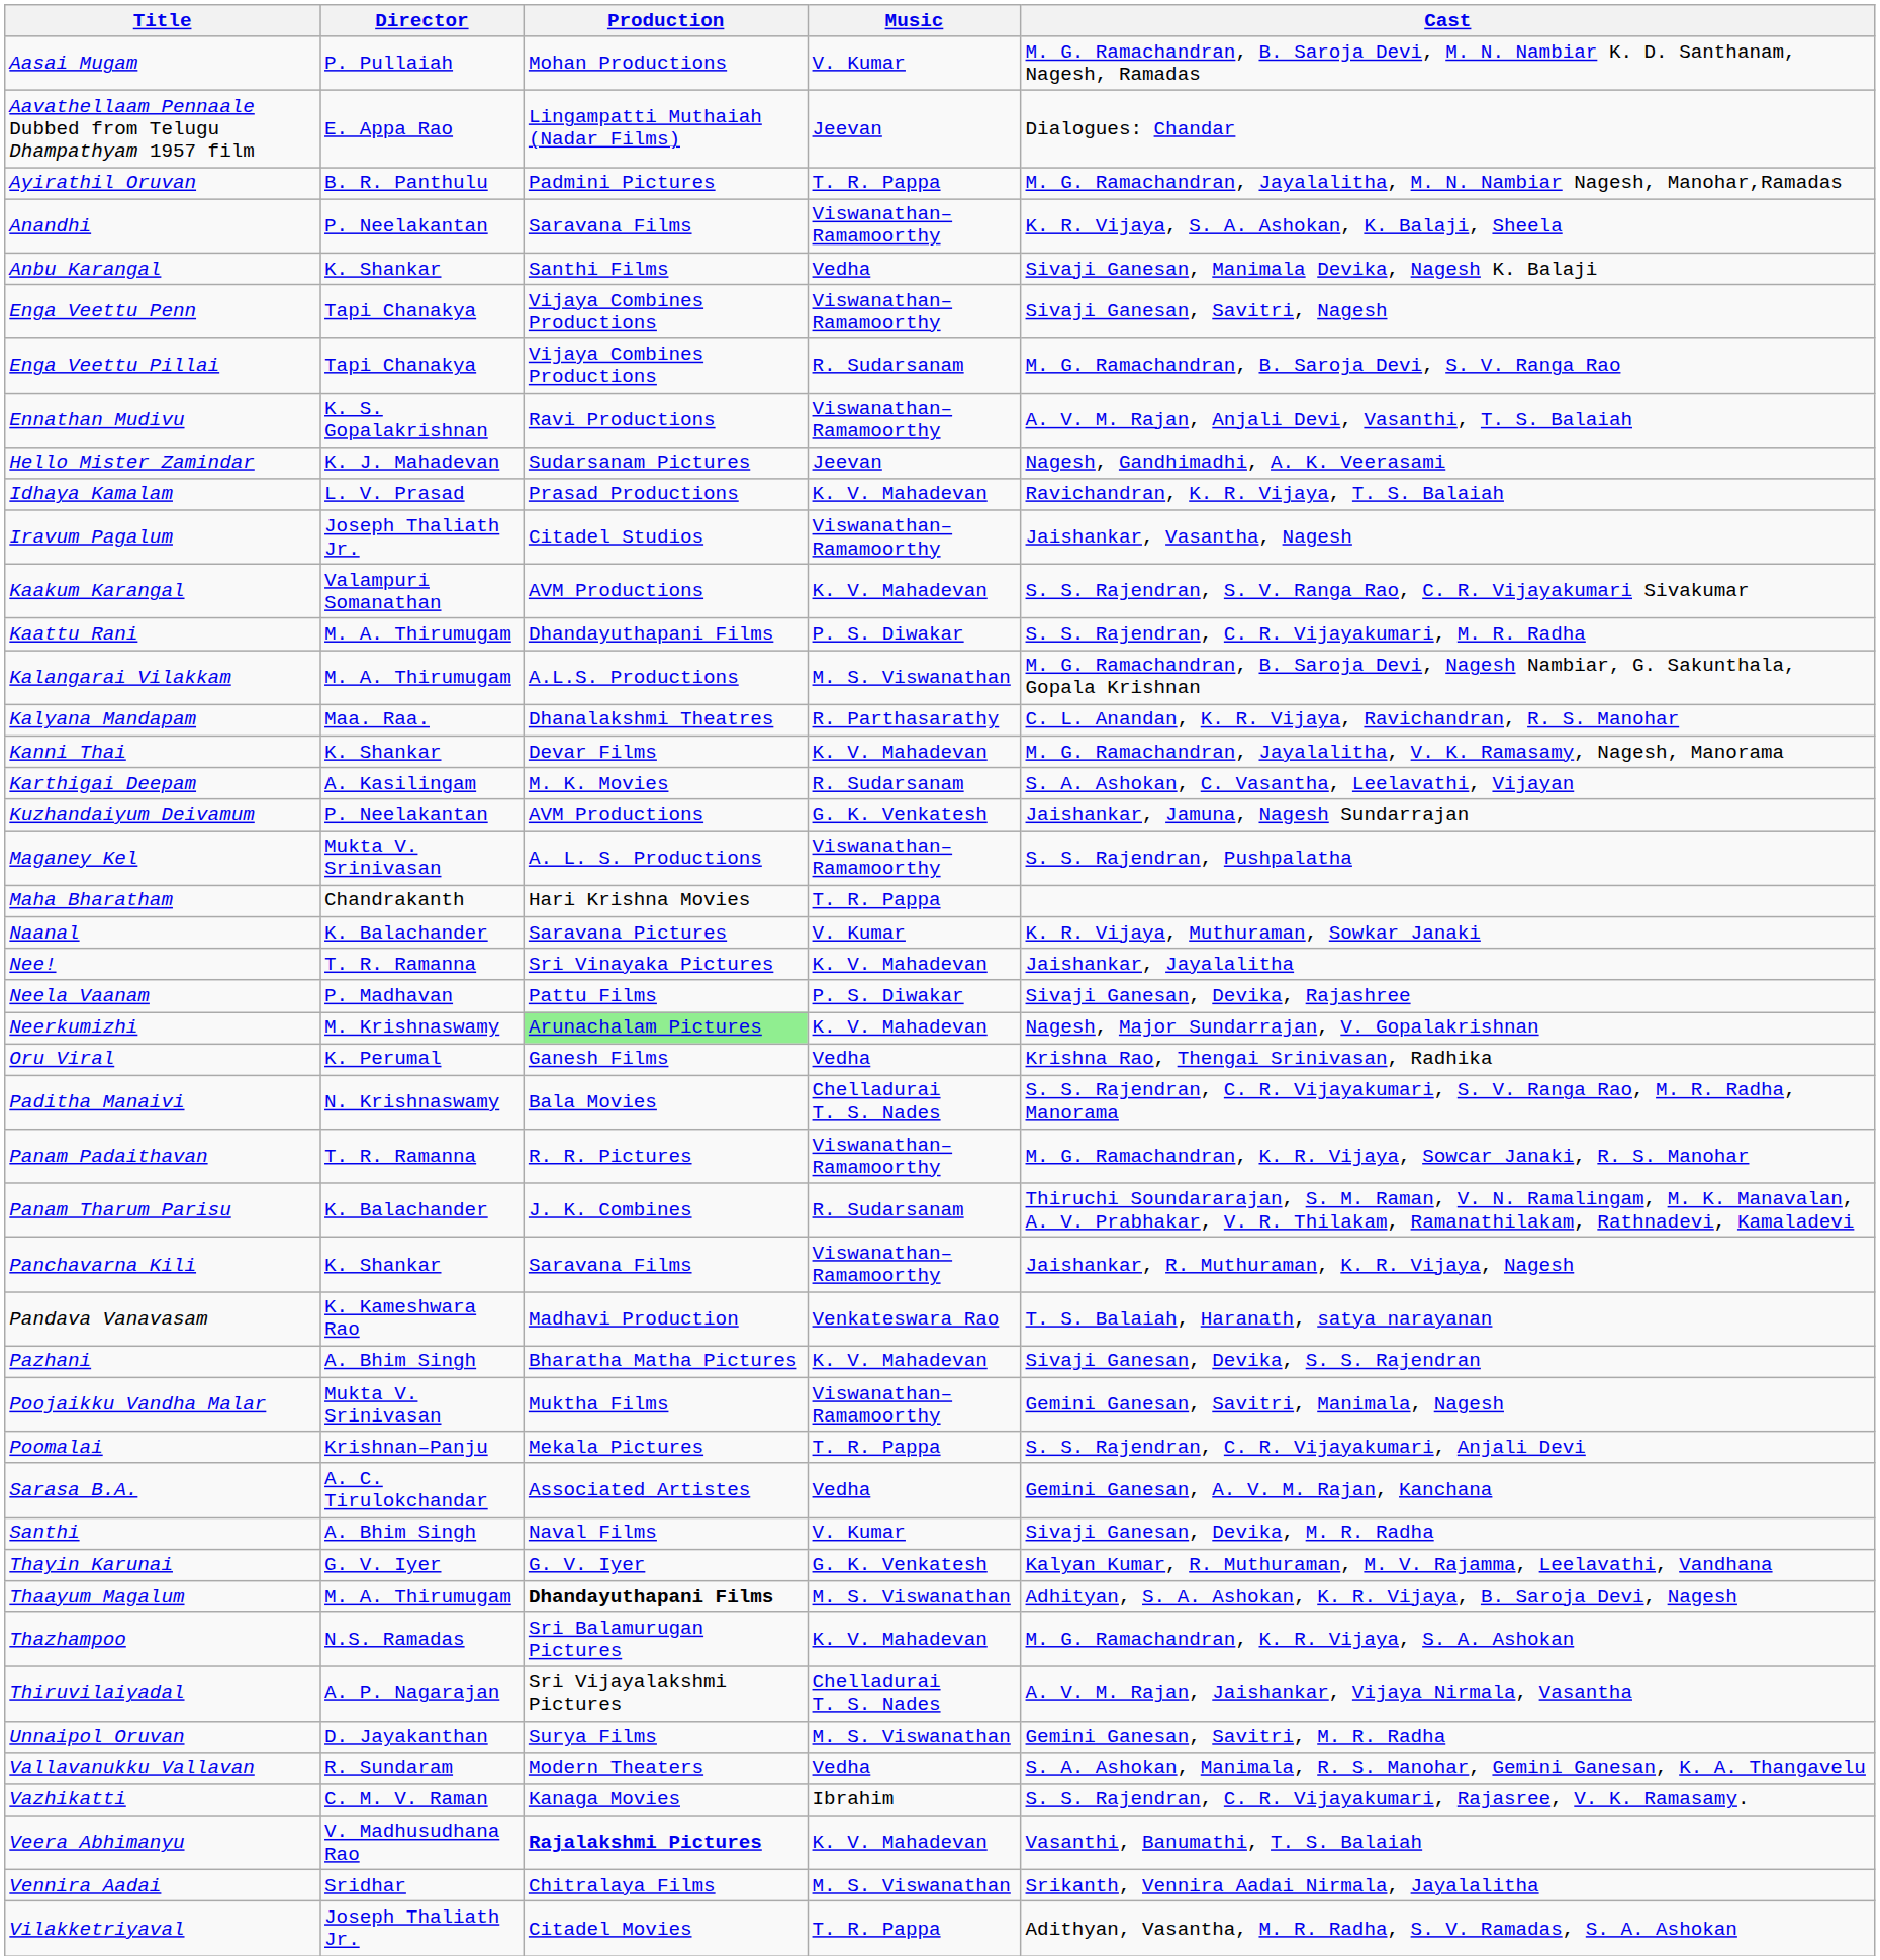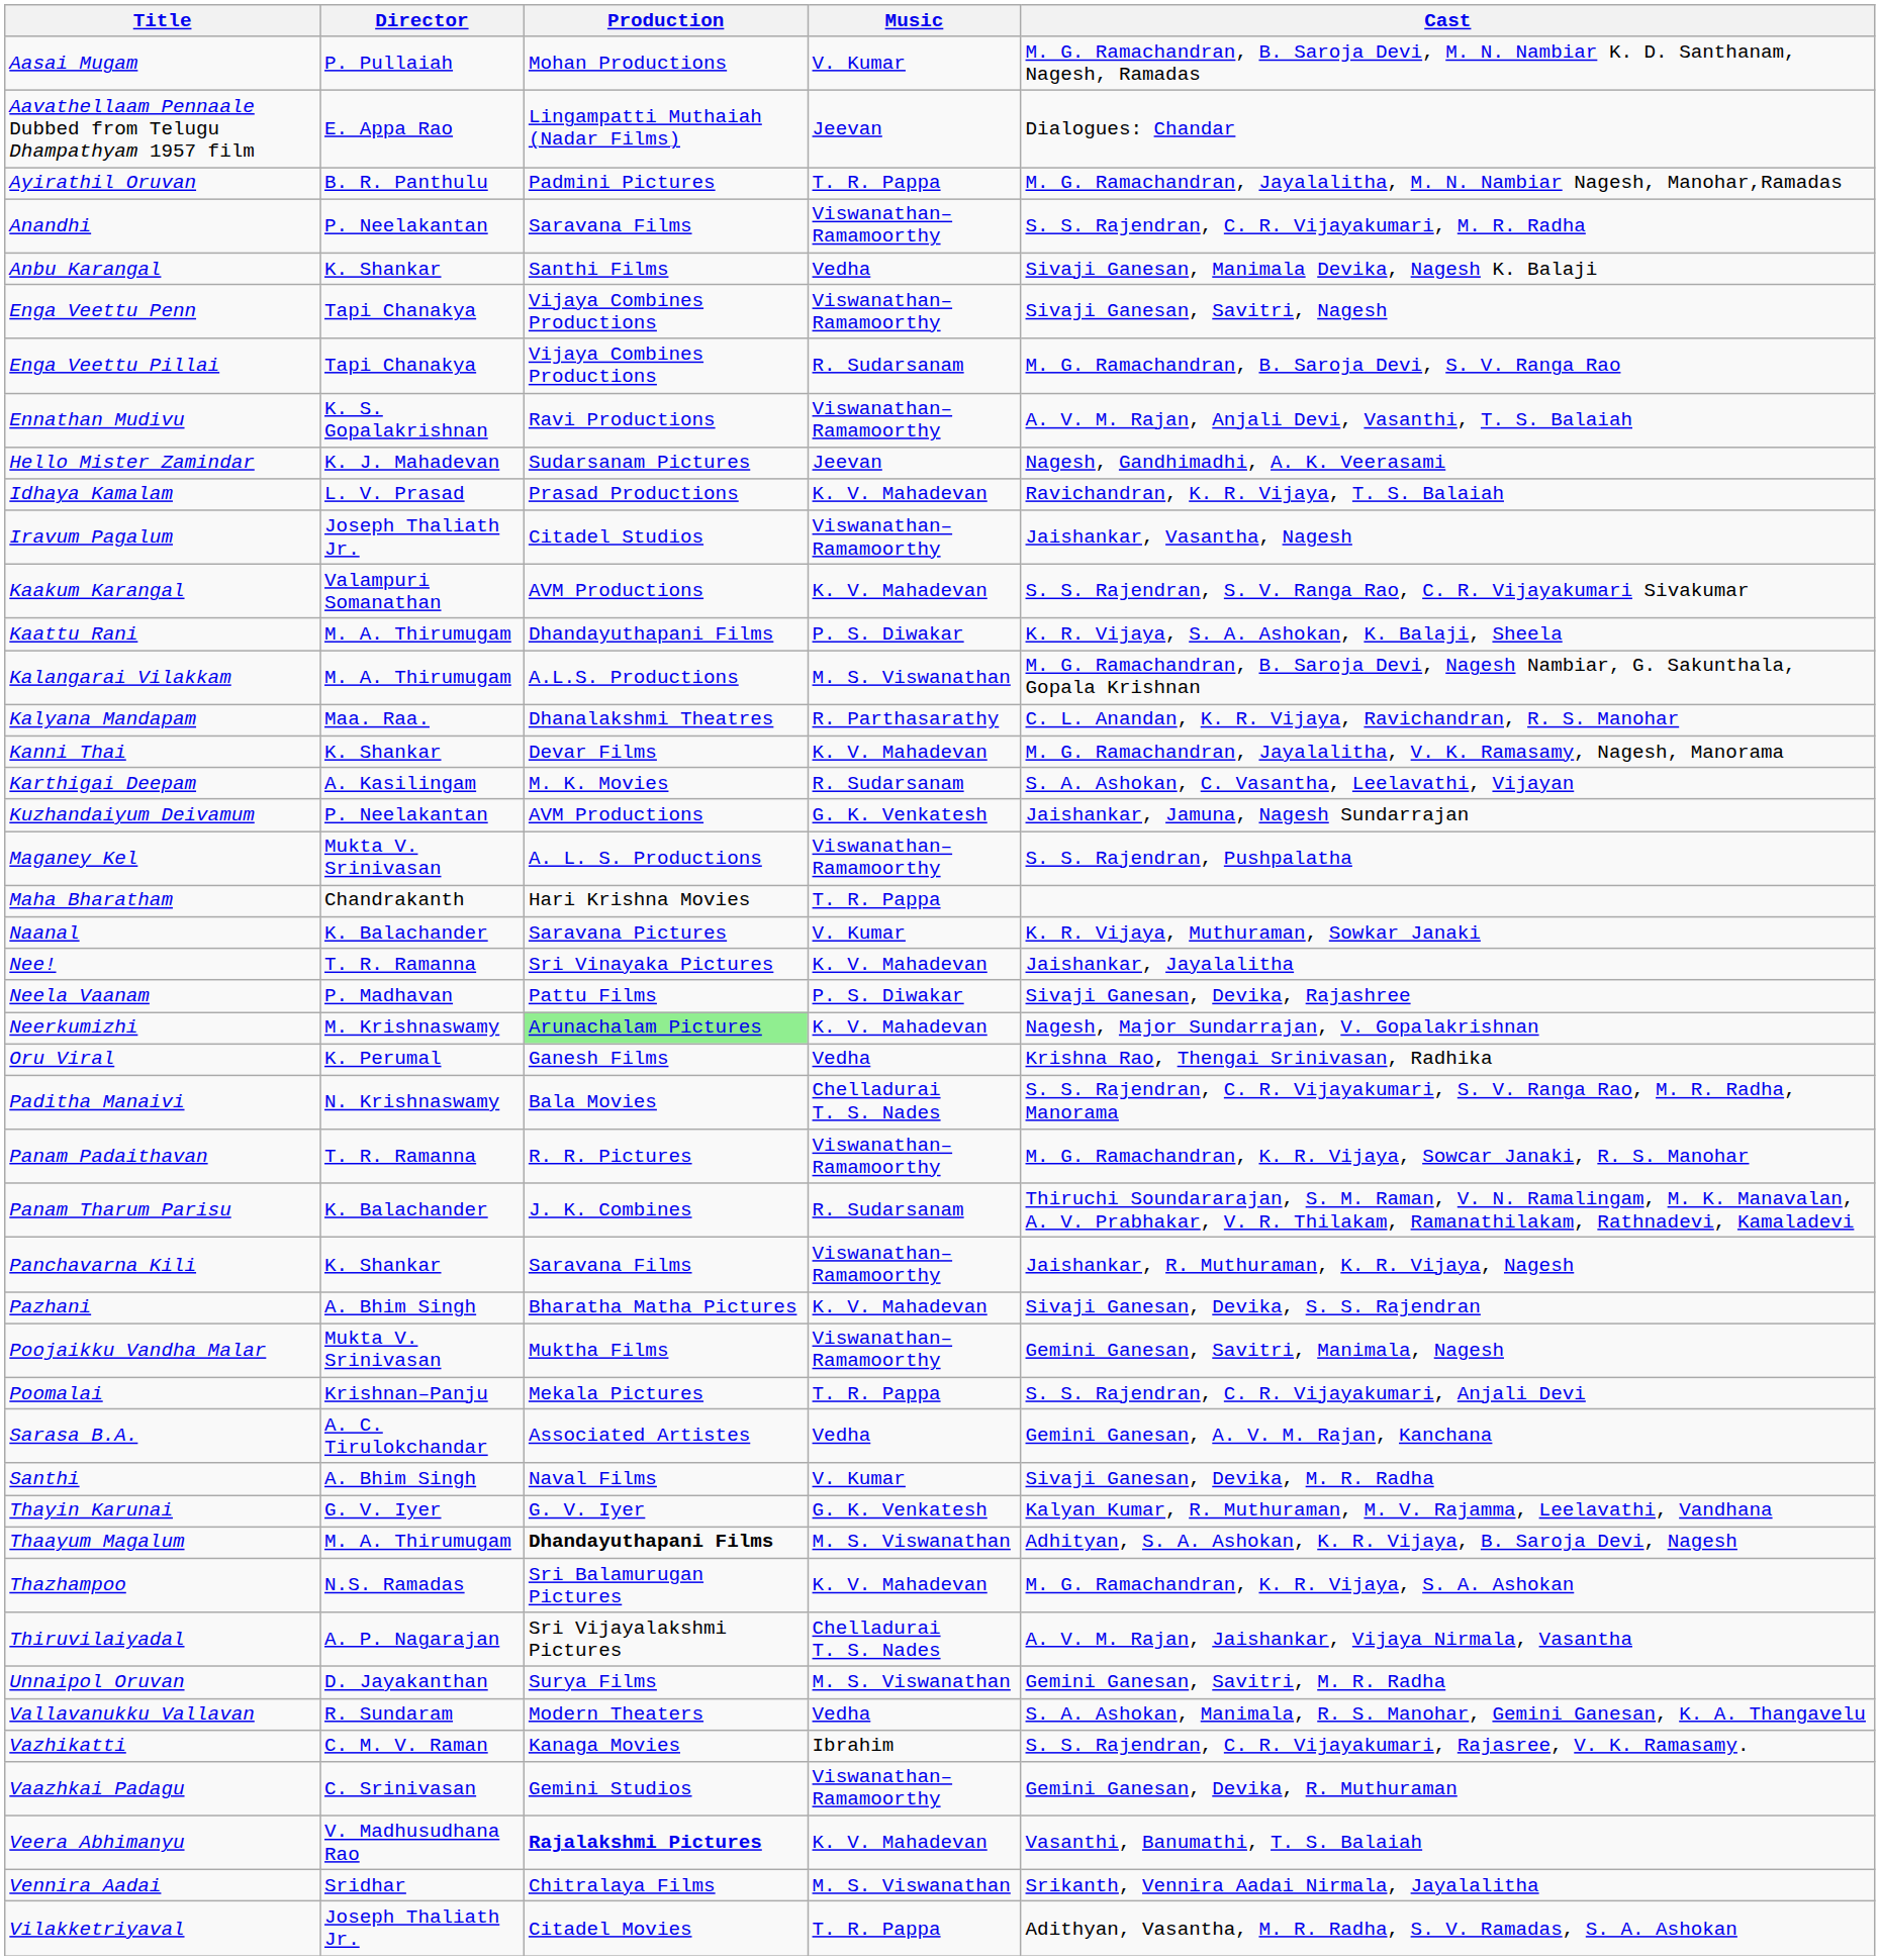Anandhi | Cast: K. R. Vijaya, S. A. Ashokan, K. Balaji, Sheela -> S. S. Rajendran, C. R. Vijayakumari, M. R. Radha
Kaattu Rani | Cast: S. S. Rajendran, C. R. Vijayakumari, M. R. Radha -> K. R. Vijaya, S. A. Ashokan, K. Balaji, Sheela
- row: Pandava Vanavasam | K. Kameshwara Rao | Madhavi Production | Venkateswara Rao | T. S. Balaiah, Haranath, satya narayanan
+ row: Vaazhkai Padagu | C. Srinivasan | Gemini Studios | Viswanathan–Ramamoorthy | Gemini Ganesan, Devika, R. Muthuraman
